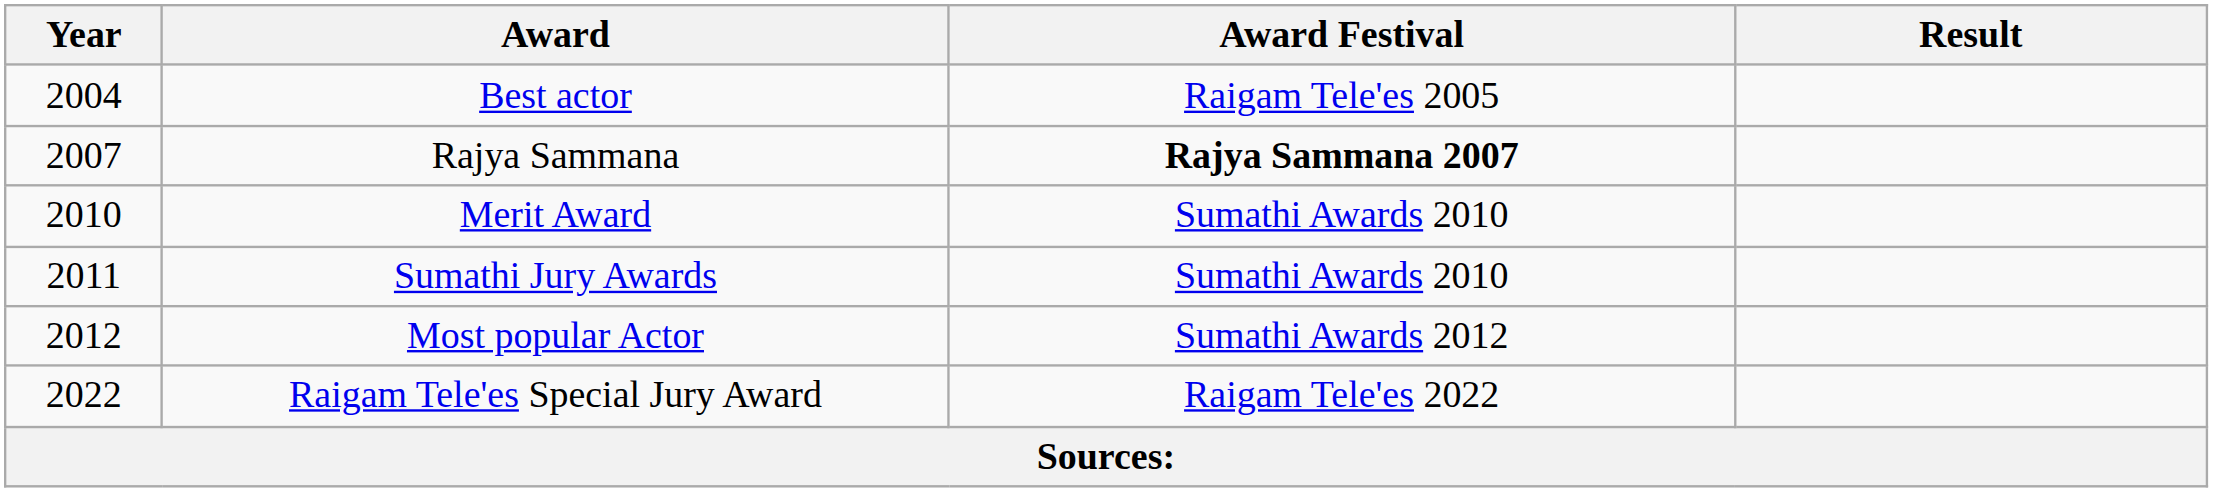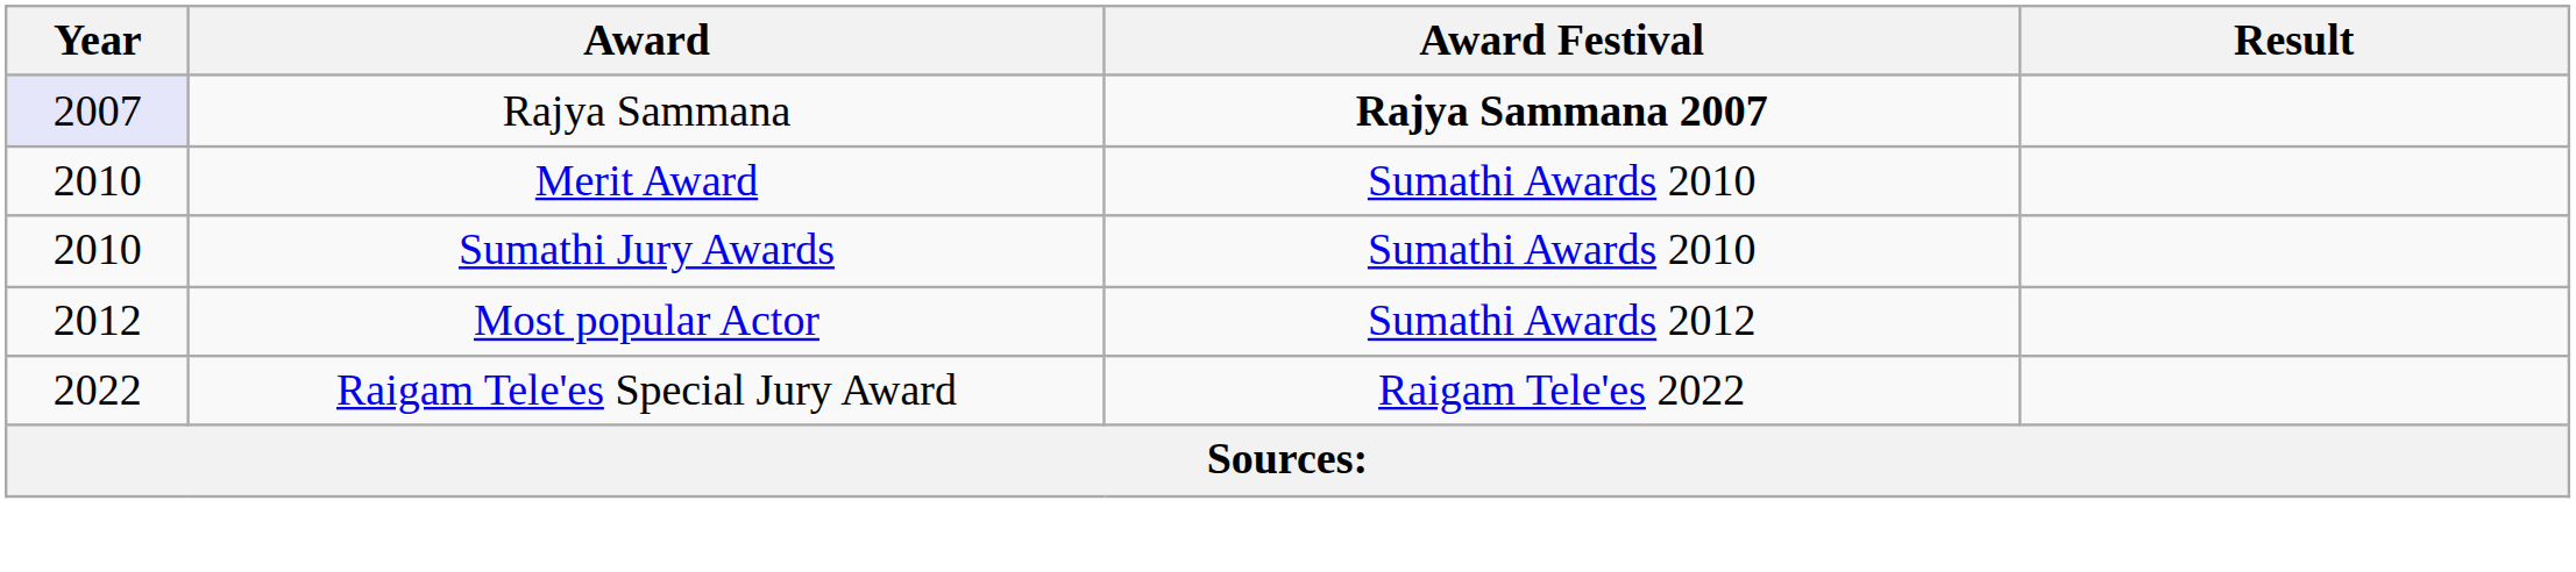- row: 2004 | Best actor | Raigam Tele'es 2005
Rajya Sammana | Year: no background -> lavender background
Sumathi Jury Awards | Year: 2011 -> 2010
